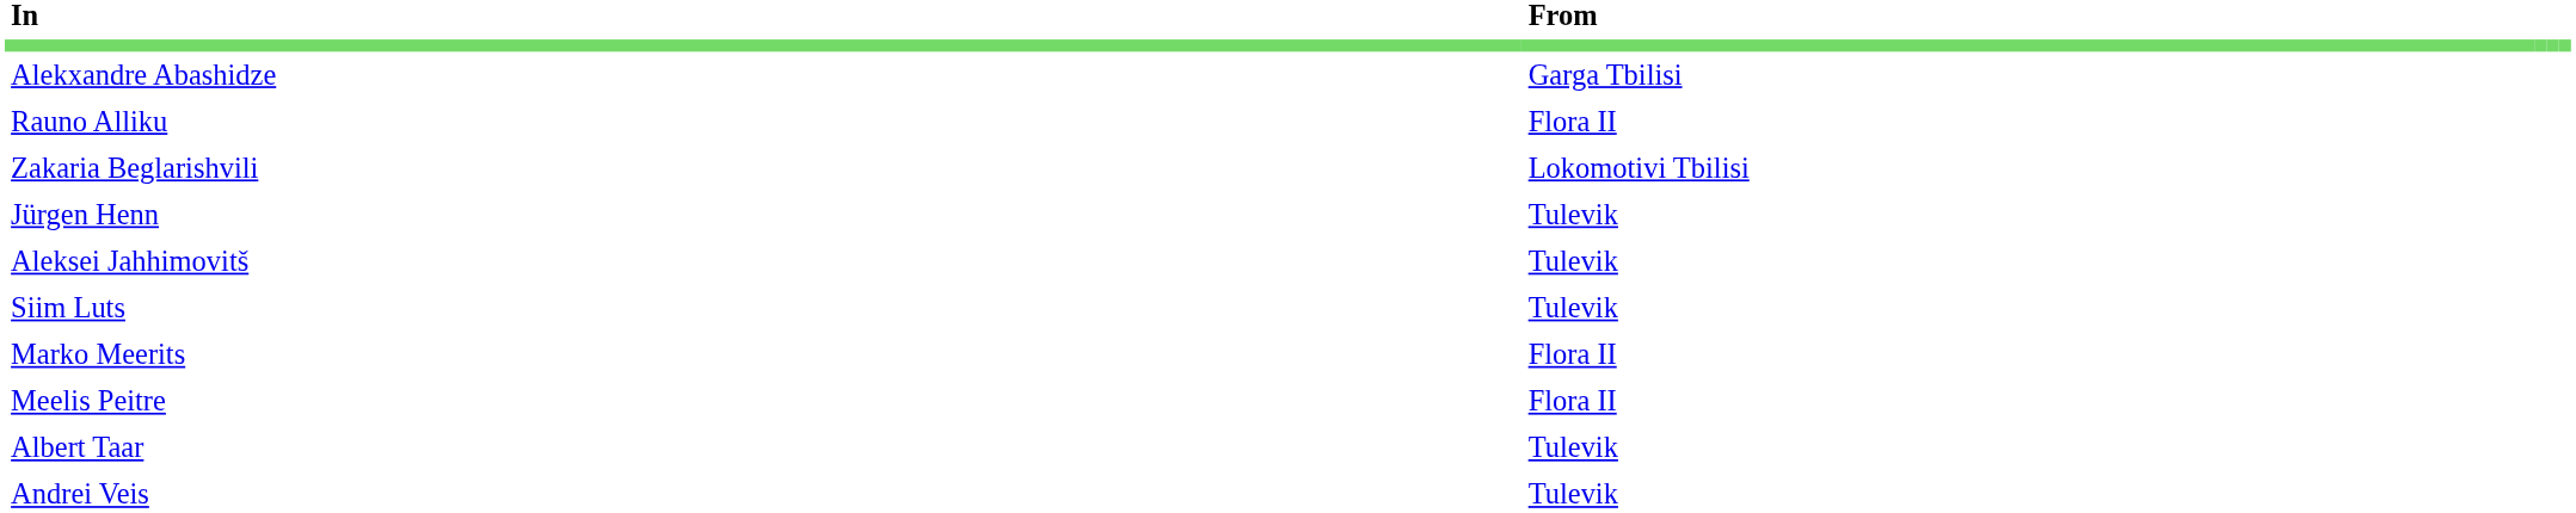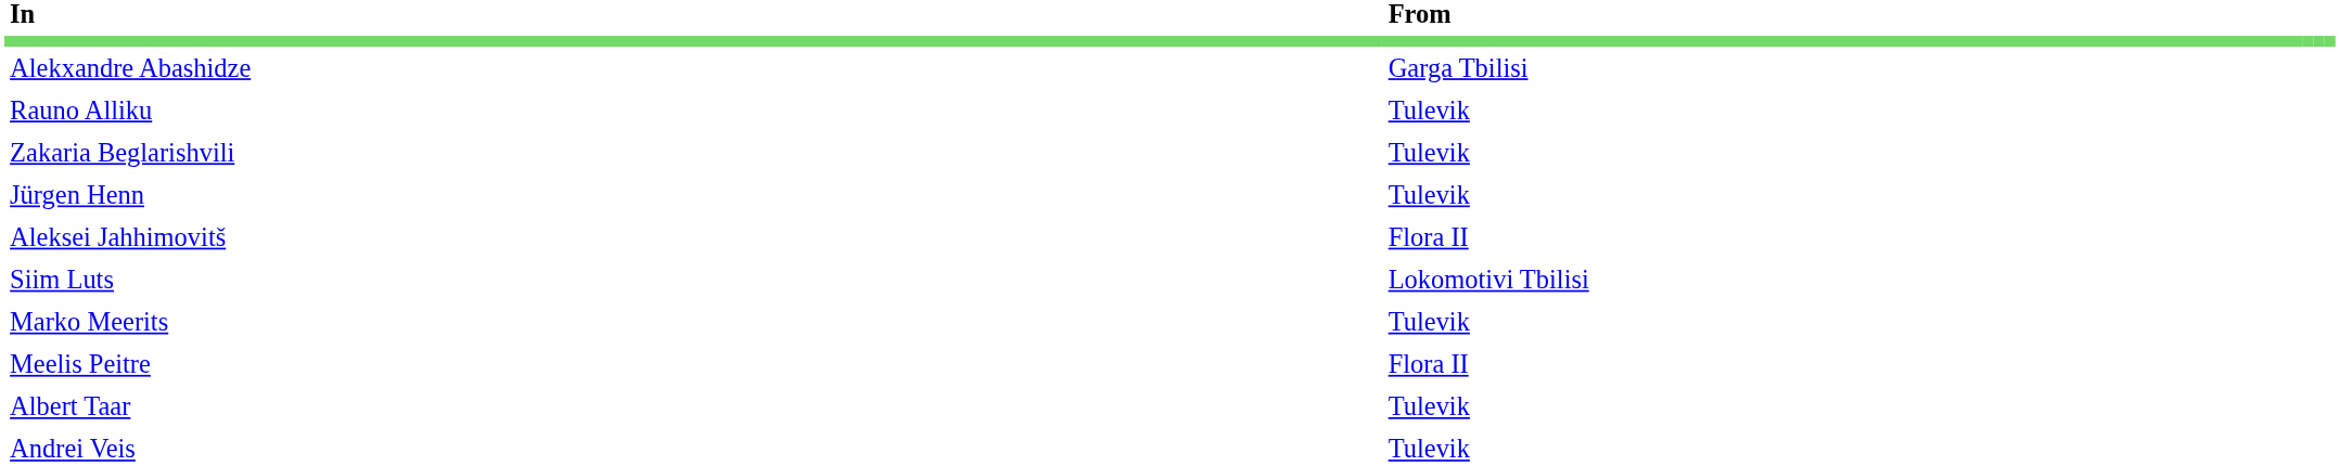Rauno Alliku | From: Flora II -> Tulevik
Zakaria Beglarishvili | From: Lokomotivi Tbilisi -> Tulevik
Aleksei Jahhimovitš | From: Tulevik -> Flora II
Siim Luts | From: Tulevik -> Lokomotivi Tbilisi
Marko Meerits | From: Flora II -> Tulevik
